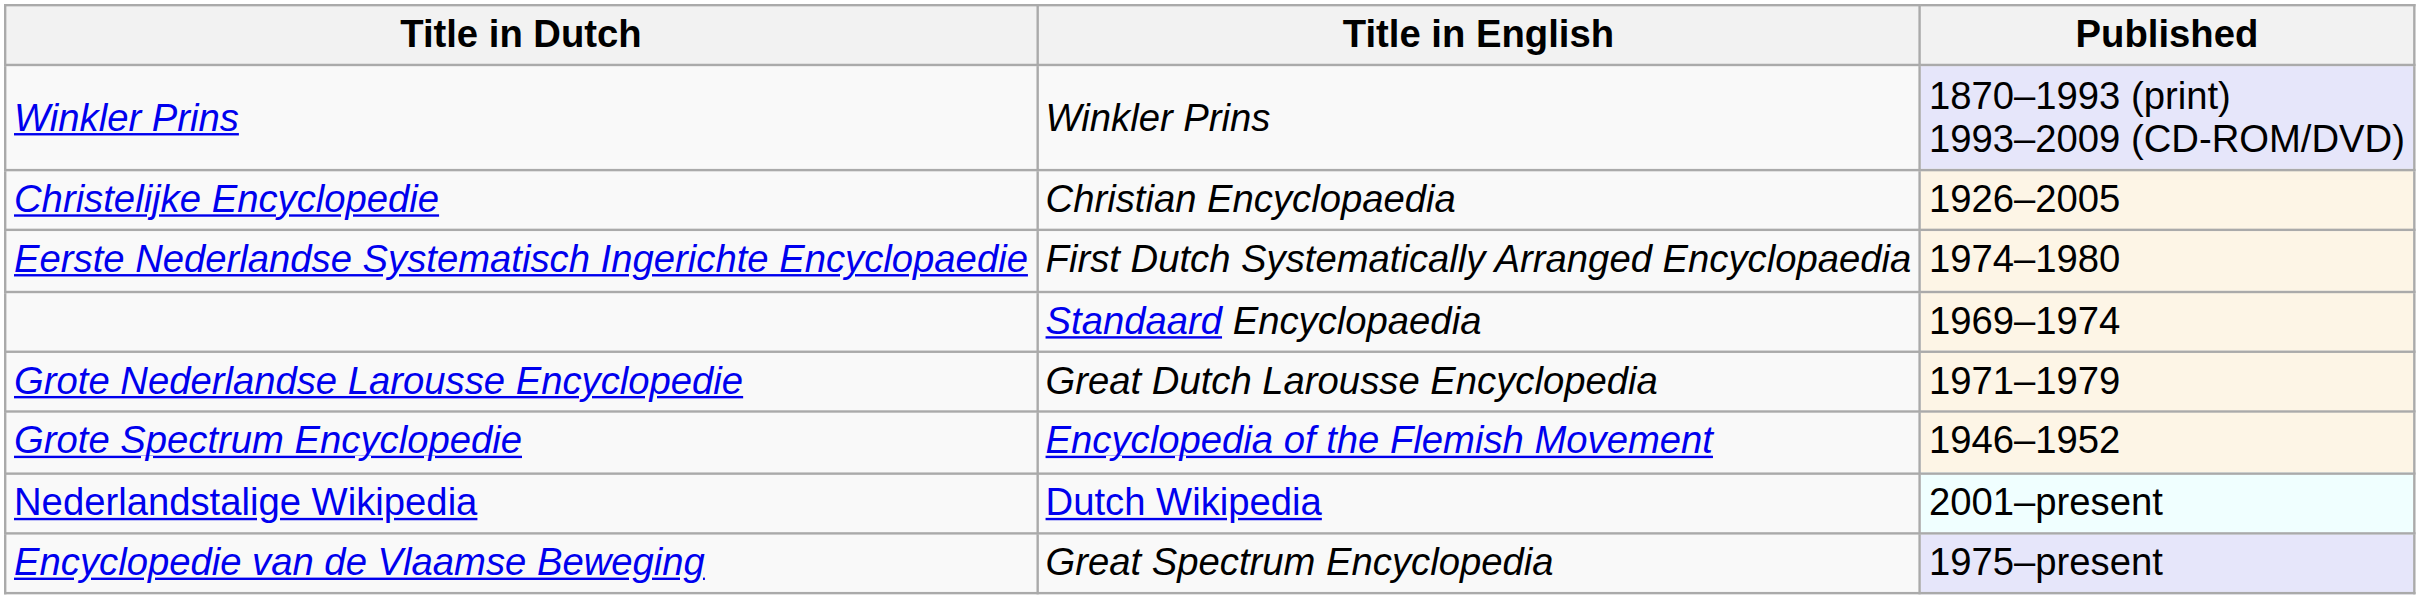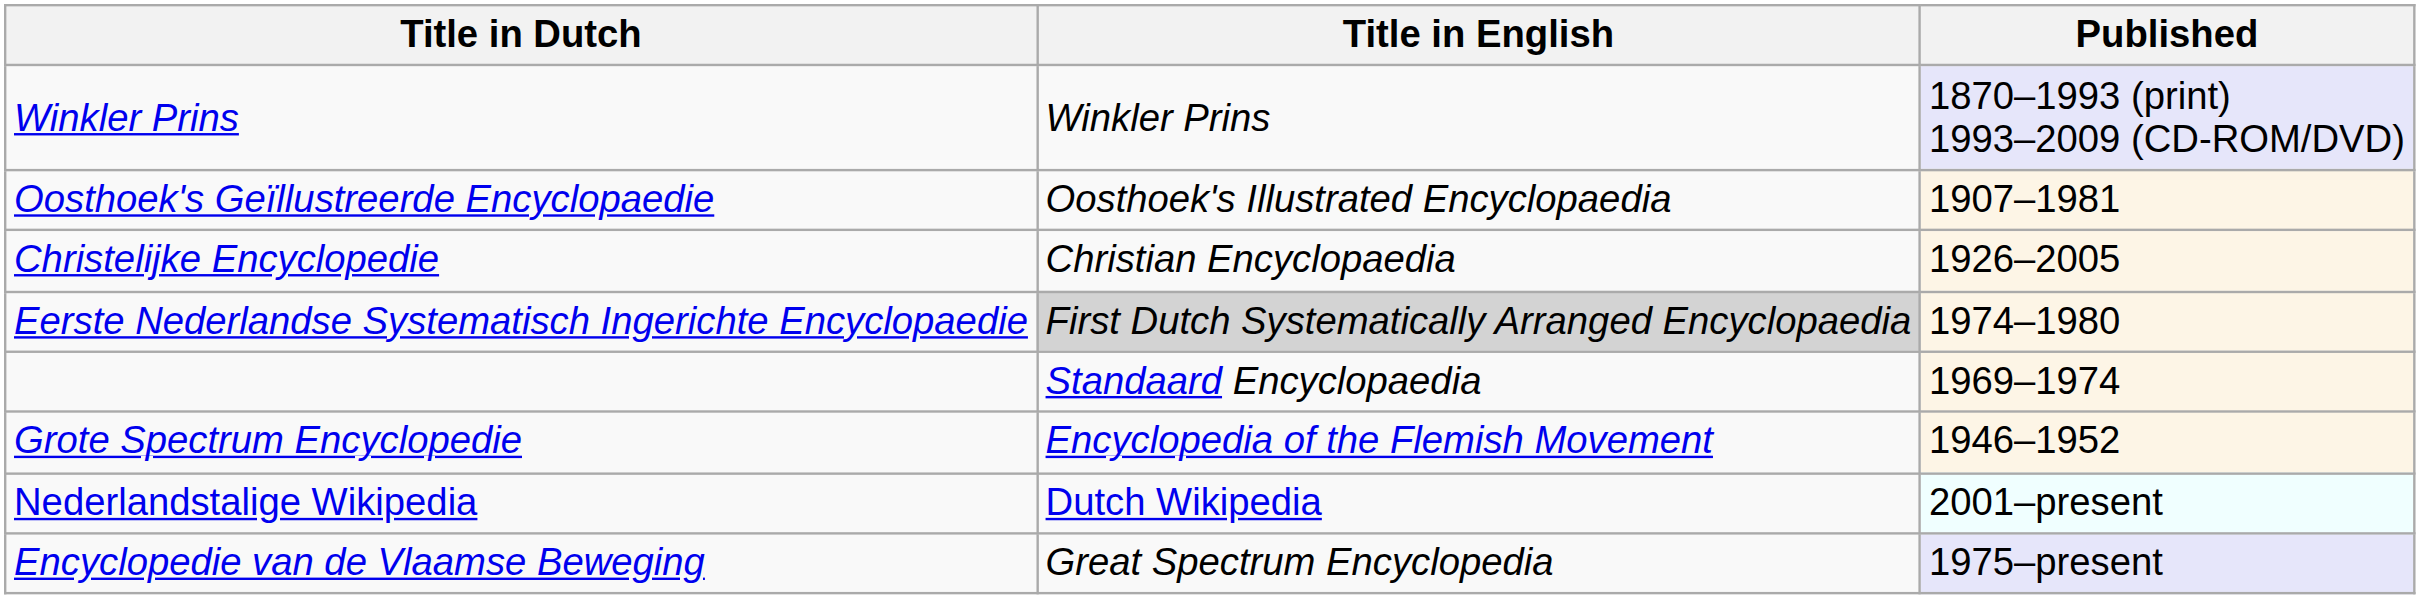+ row: Oosthoek's Geïllustreerde Encyclopaedie | Oosthoek's Illustrated Encyclopaedia | 1907–1981
Eerste Nederlandse Systematisch Ingerichte Encyclopaedie | Title in English: no background -> lightgrey background
- row: Grote Nederlandse Larousse Encyclopedie | Great Dutch Larousse Encyclopedia | 1971–1979
